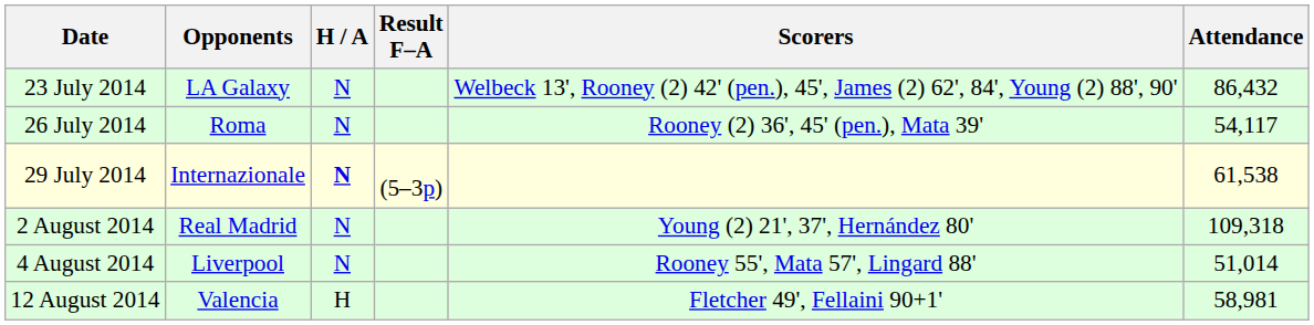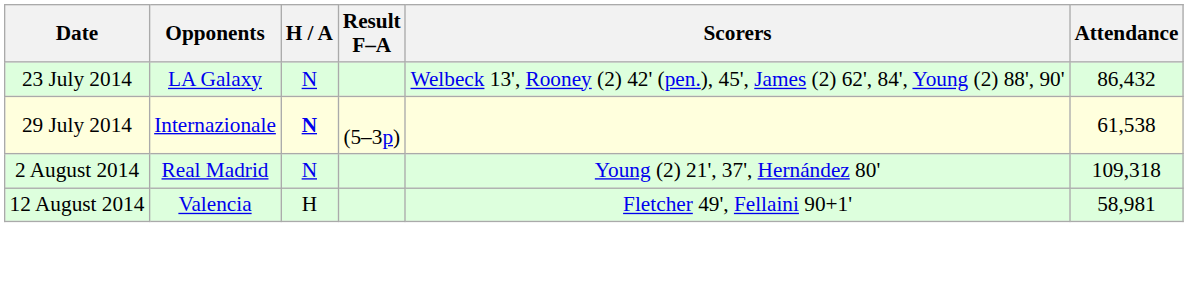- row: 26 July 2014 | Roma | N | Rooney (2) 36', 45' (pen.), Mata 39' | 54,117
- row: 4 August 2014 | Liverpool | N | Rooney 55', Mata 57', Lingard 88' | 51,014
